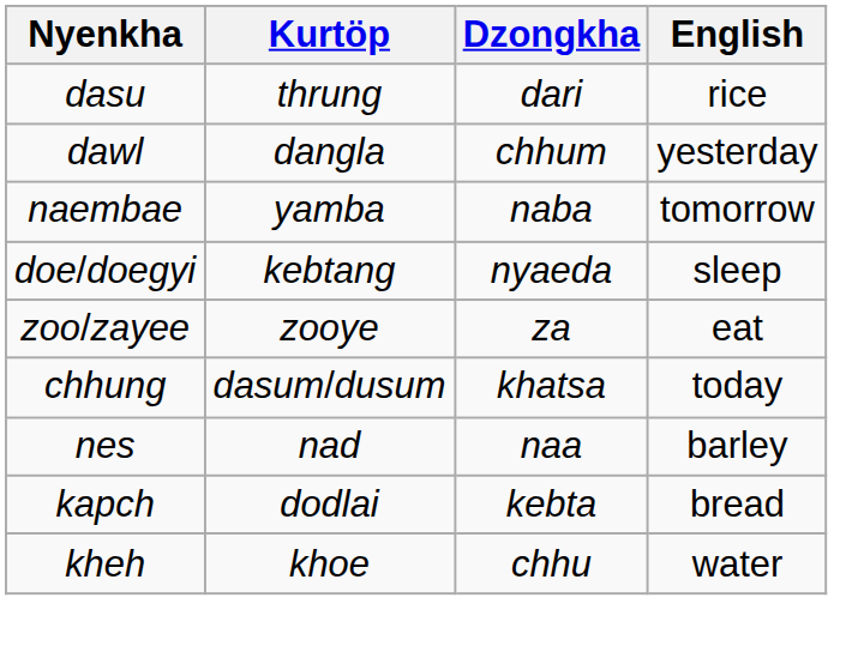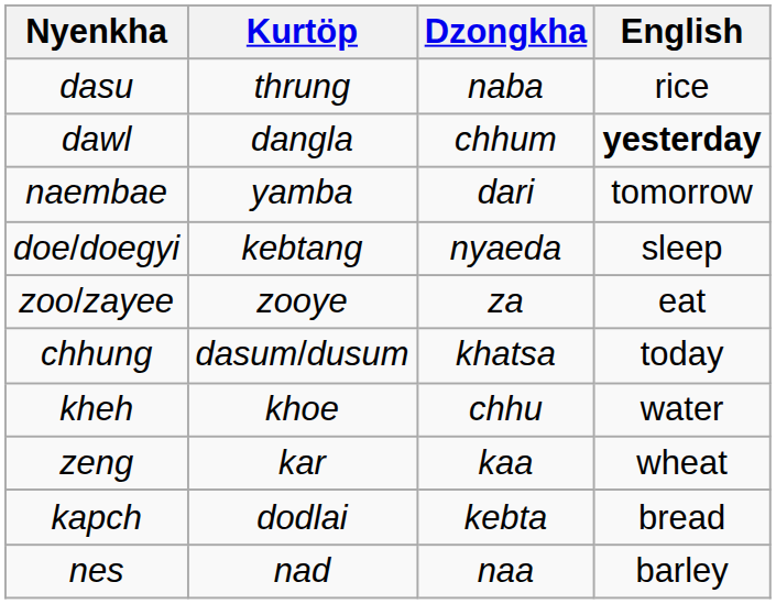dasu | Dzongkha: dari -> naba
dawl | English: normal -> bold
naembae | Dzongkha: naba -> dari
rows swapped: nes <-> kheh
+ row: zeng | kar | kaa | wheat
